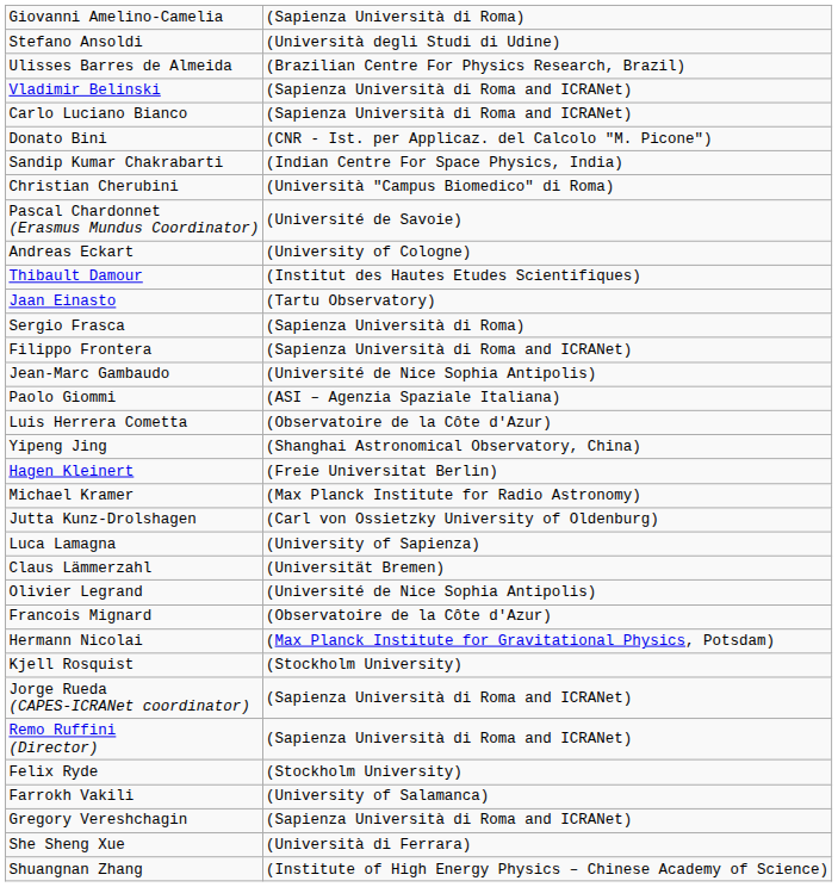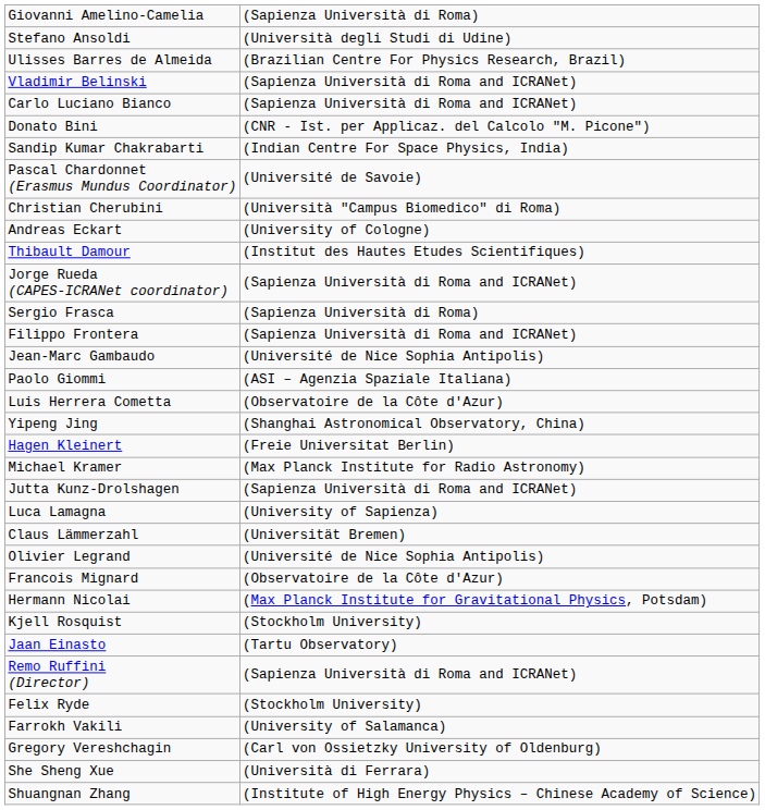rows swapped: Pascal Chardonnet (Erasmus Mundus Coordinator) <-> Christian Cherubini
rows swapped: Jaan Einasto <-> Jorge Rueda (CAPES-ICRANet coordinator)
Jutta Kunz-Drolshagen | column 2: (Carl von Ossietzky University of Oldenburg) -> (Sapienza Università di Roma and ICRANet)
Gregory Vereshchagin | column 2: (Sapienza Università di Roma and ICRANet) -> (Carl von Ossietzky University of Oldenburg)
